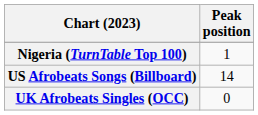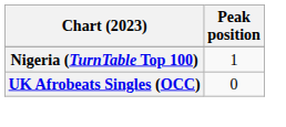- row: US Afrobeats Songs (Billboard) | 14
